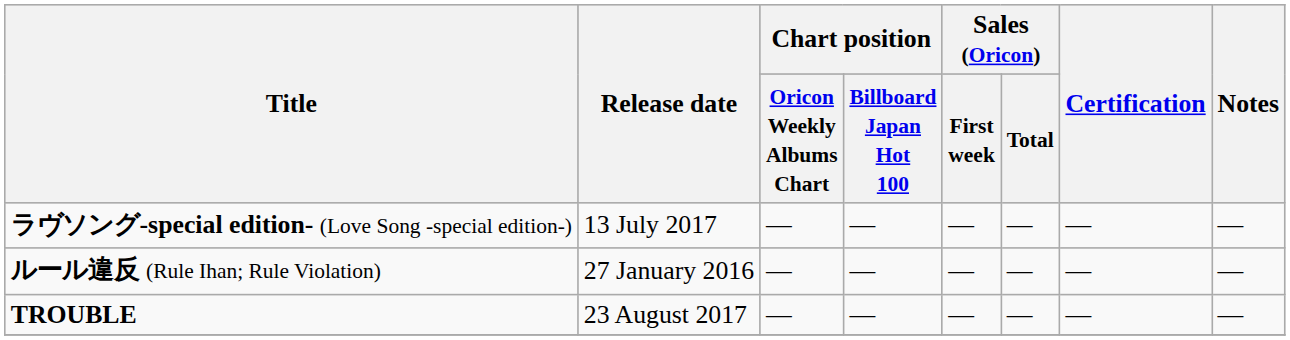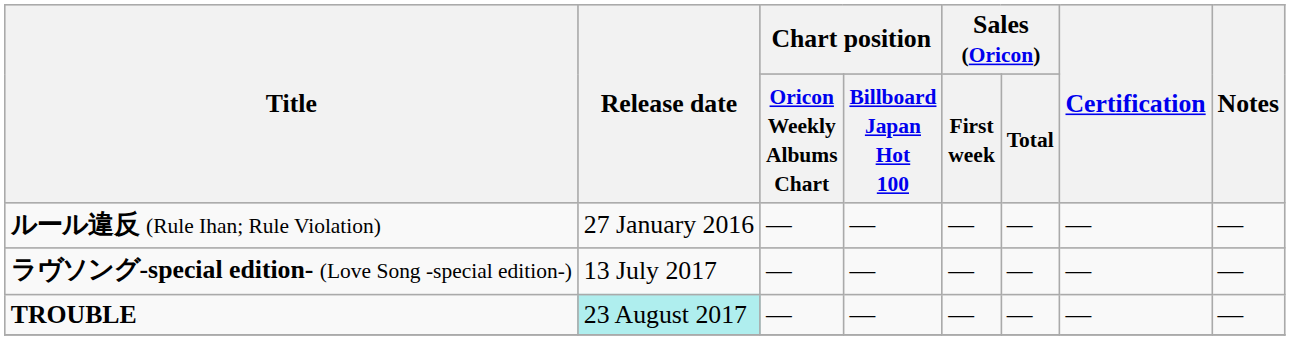rows swapped: ルール違反 (Rule Ihan; Rule Violation) <-> ラヴソング-special edition- (Love Song -special edition-)
TROUBLE | Release date: no background -> paleturquoise background
